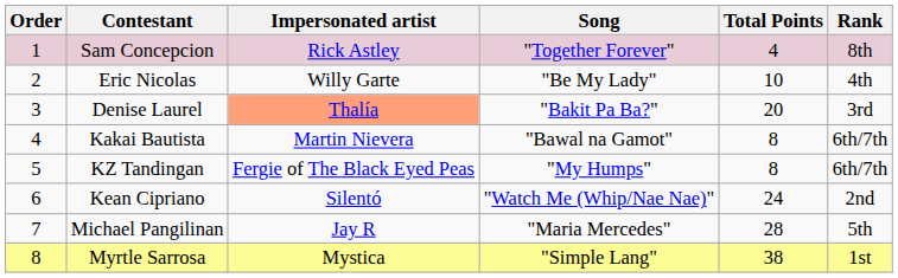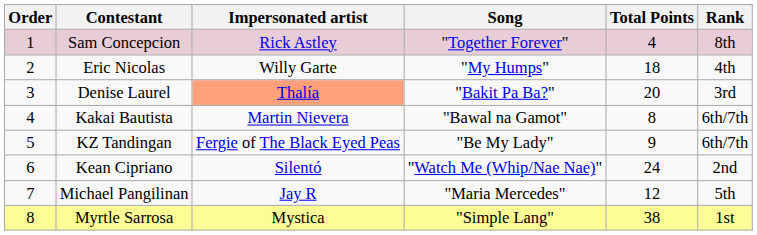Eric Nicolas | Song: "Be My Lady" -> "My Humps"
Eric Nicolas | Total Points: 10 -> 18
KZ Tandingan | Song: "My Humps" -> "Be My Lady"
KZ Tandingan | Total Points: 8 -> 9
Michael Pangilinan | Total Points: 28 -> 12
